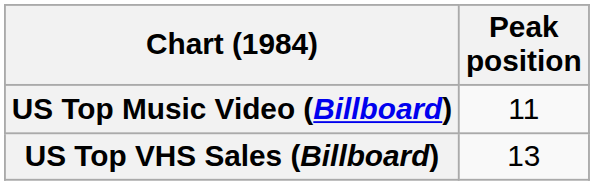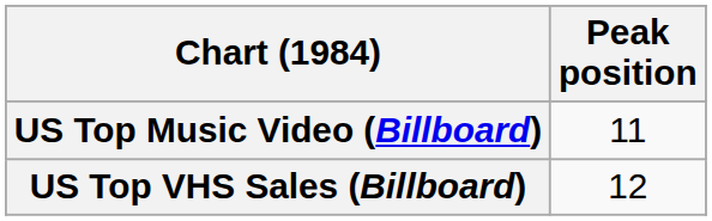US Top VHS Sales (Billboard) | Peak position: 13 -> 12
